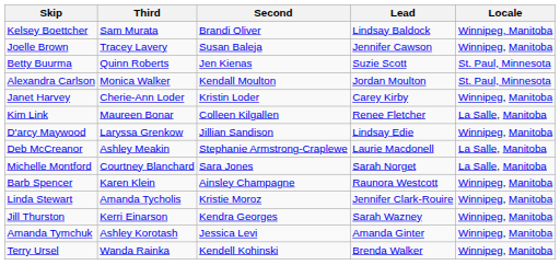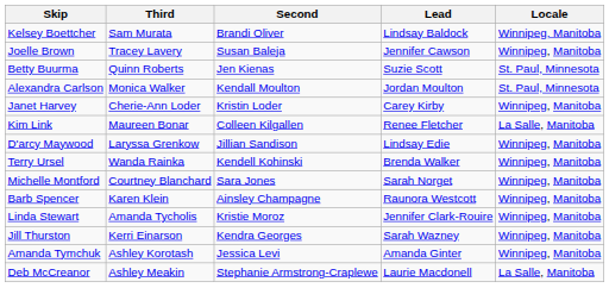rows swapped: Deb McCreanor <-> Terry Ursel
Michelle Montford | Locale: La Salle, Manitoba -> Winnipeg, Manitoba
